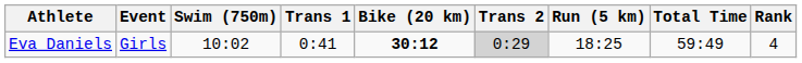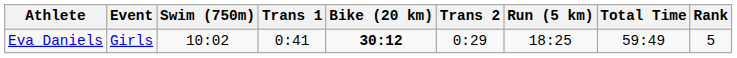Eva Daniels | Trans 2: lightgrey background -> no background
Eva Daniels | Rank: 4 -> 5
